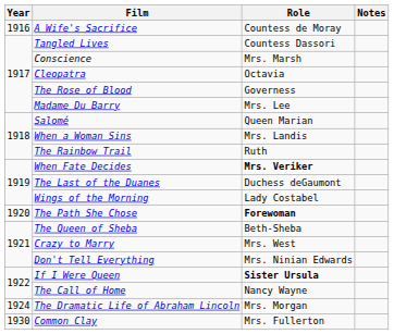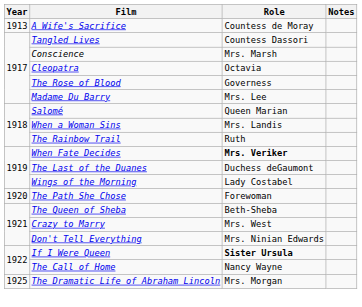A Wife's Sacrifice | Year: 1916 -> 1913
The Path She Chose | Role: bold -> normal
The Dramatic Life of Abraham Lincoln | Year: 1924 -> 1925
- row: 1930 | Common Clay | Mrs. Fullerton
